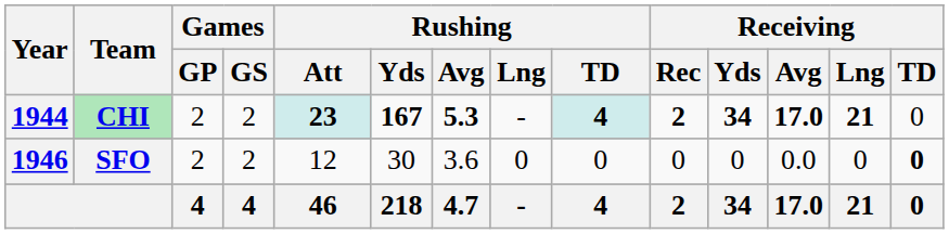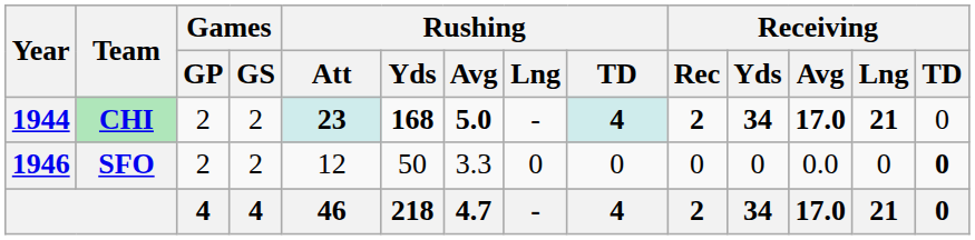CHI | Rushing / Yds: 167 -> 168
CHI | Rushing / Avg: 5.3 -> 5.0
SFO | Rushing / Yds: 30 -> 50
SFO | Rushing / Avg: 3.6 -> 3.3
